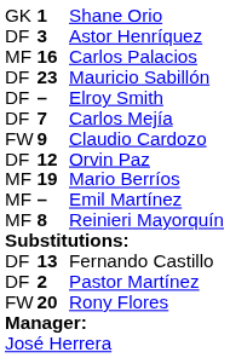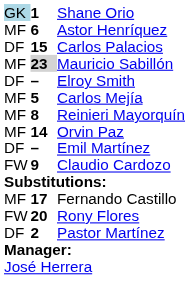Shane Orio | column 1: no background -> lightblue background
Astor Henríquez | column 1: DF -> MF
Astor Henríquez | column 2: 3 -> 6
Carlos Palacios | column 1: MF -> DF
Carlos Palacios | column 2: 16 -> 15
Mauricio Sabillón | column 1: DF -> MF
Mauricio Sabillón | column 2: no background -> lightgrey background
Carlos Mejía | column 1: DF -> MF
Carlos Mejía | column 2: 7 -> 5
rows swapped: Reinieri Mayorquín <-> Claudio Cardozo
Orvin Paz | column 1: DF -> MF
Orvin Paz | column 2: 12 -> 14
- row: MF | 19 | Mario Berríos
Emil Martínez | column 1: MF -> DF
Fernando Castillo | column 1: DF -> MF
Fernando Castillo | column 2: 13 -> 17
rows swapped: Rony Flores <-> Pastor Martínez
